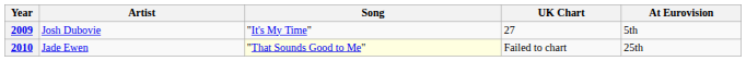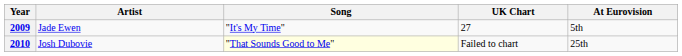2009 | Artist: Josh Dubovie -> Jade Ewen
2010 | Artist: Jade Ewen -> Josh Dubovie
